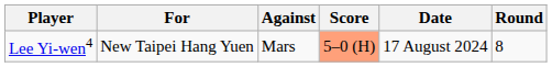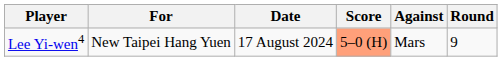columns swapped: Against <-> Date
Lee Yi-wen4 | Round: 8 -> 9
